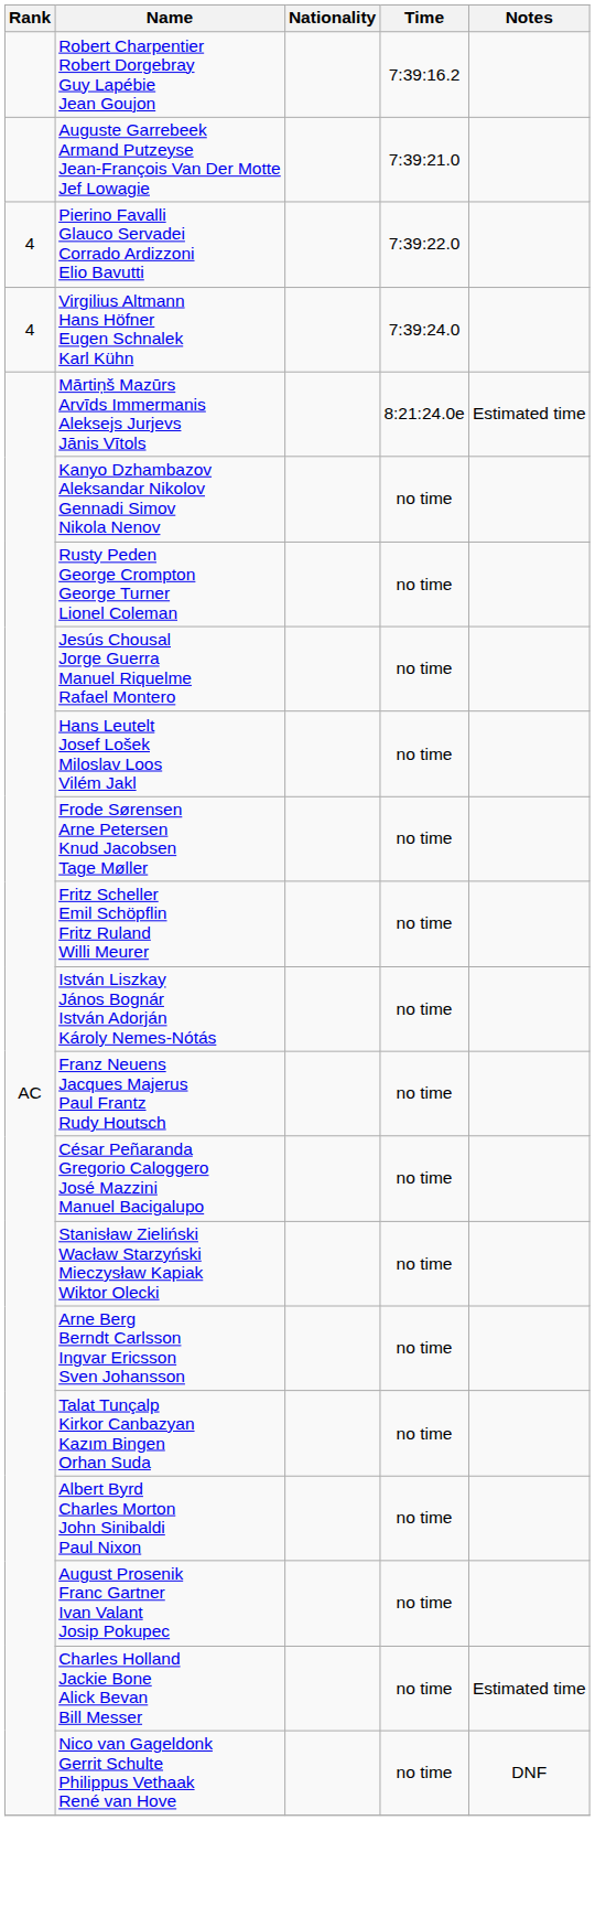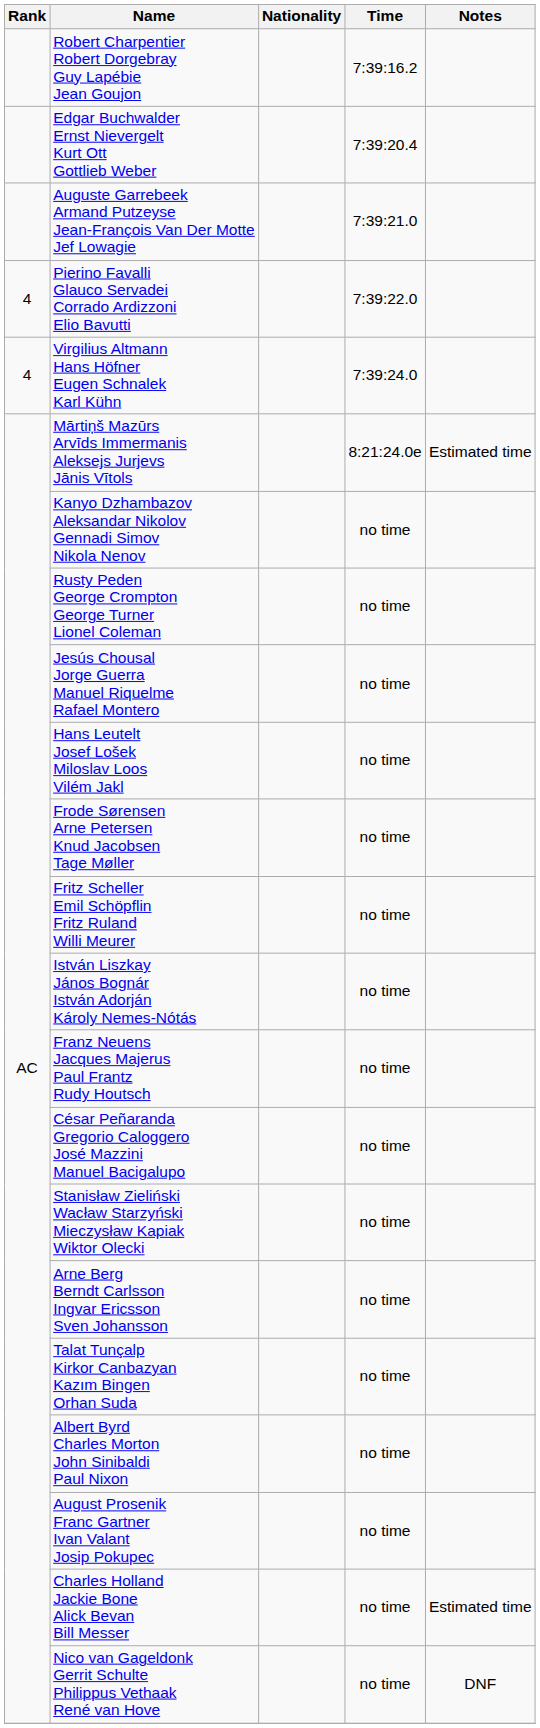+ row: Edgar Buchwalder Ernst Nievergelt Kurt Ott Gottlieb Weber | 7:39:20.4
